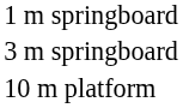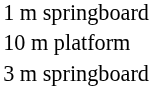rows swapped: 3 m springboard <-> 10 m platform
